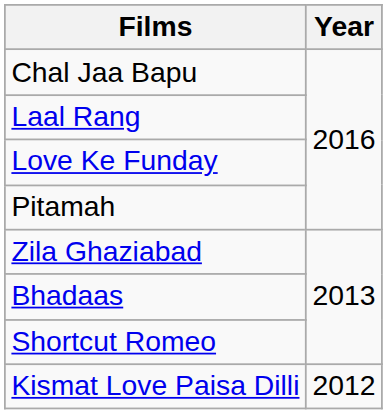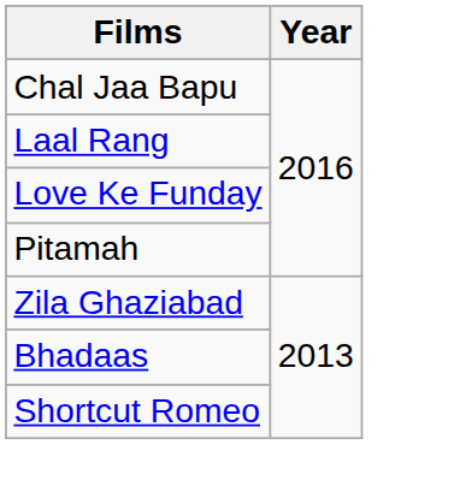- row: Kismat Love Paisa Dilli | 2012
